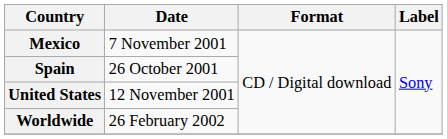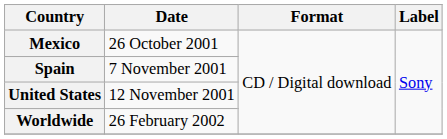Mexico | Date: 7 November 2001 -> 26 October 2001
Spain | Date: 26 October 2001 -> 7 November 2001
